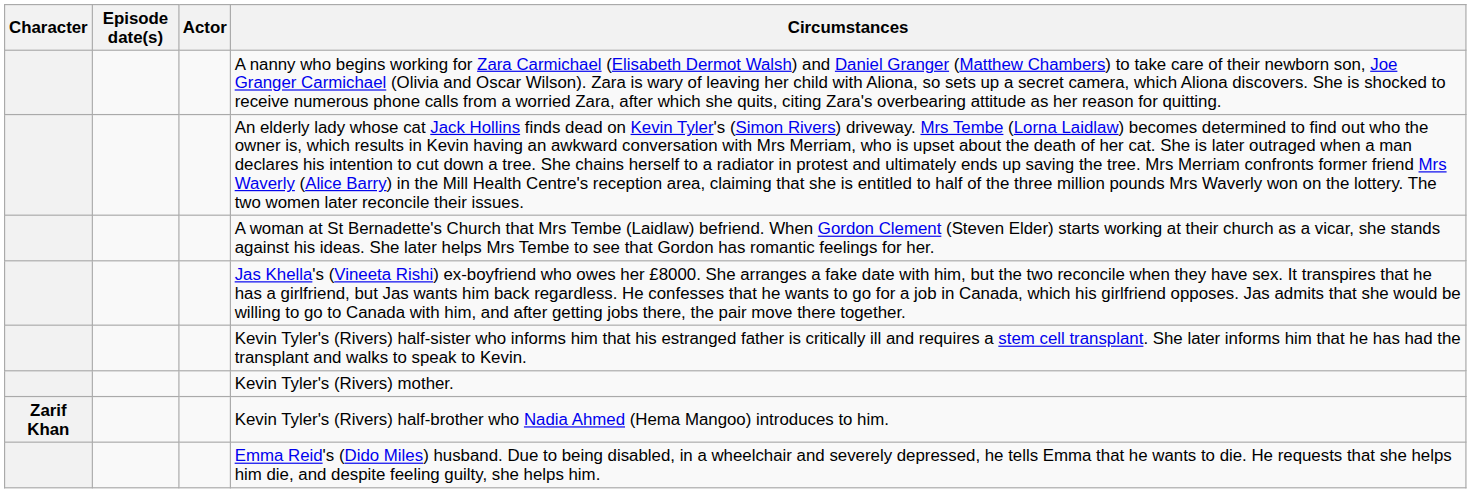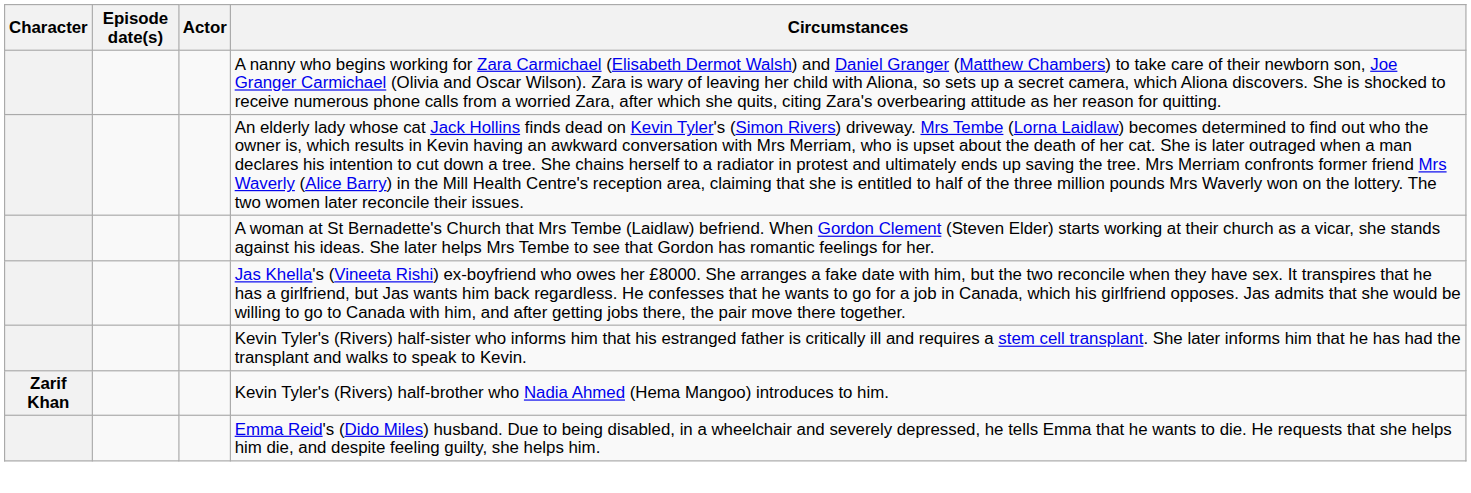- row: Kevin Tyler's (Rivers) mother.
